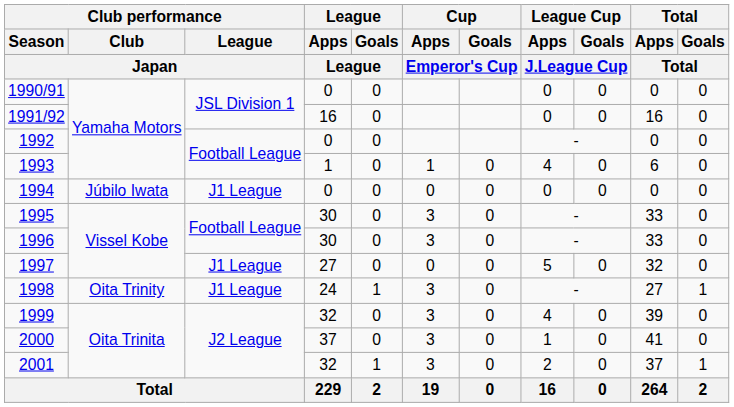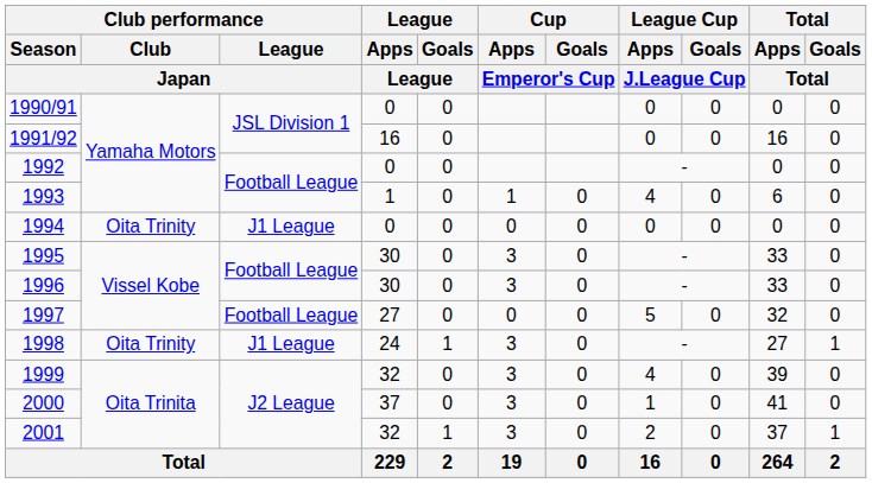1994 | Club performance / Club / Japan: Júbilo Iwata -> Oita Trinity
1997 | Club performance / League / Japan: J1 League -> Football League
